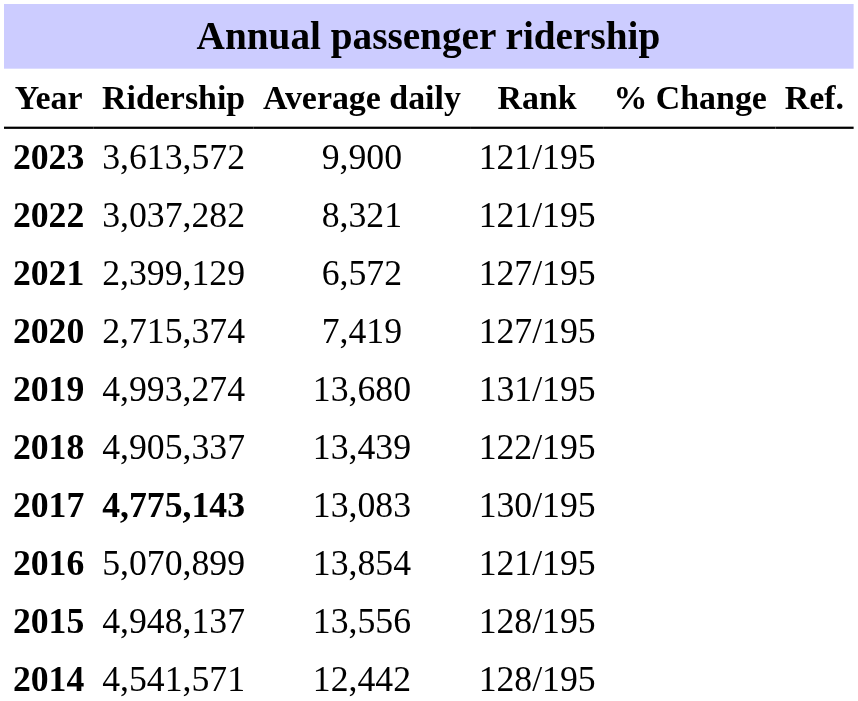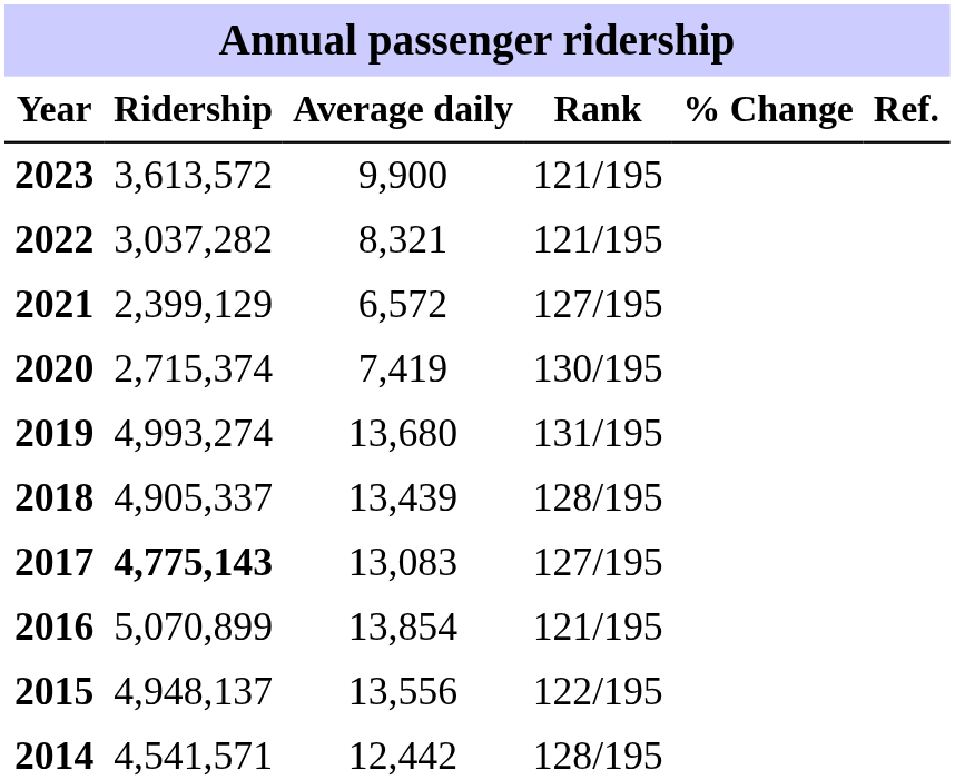2020 | Rank: 127/195 -> 130/195
2018 | Rank: 122/195 -> 128/195
2017 | Rank: 130/195 -> 127/195
2015 | Rank: 128/195 -> 122/195
